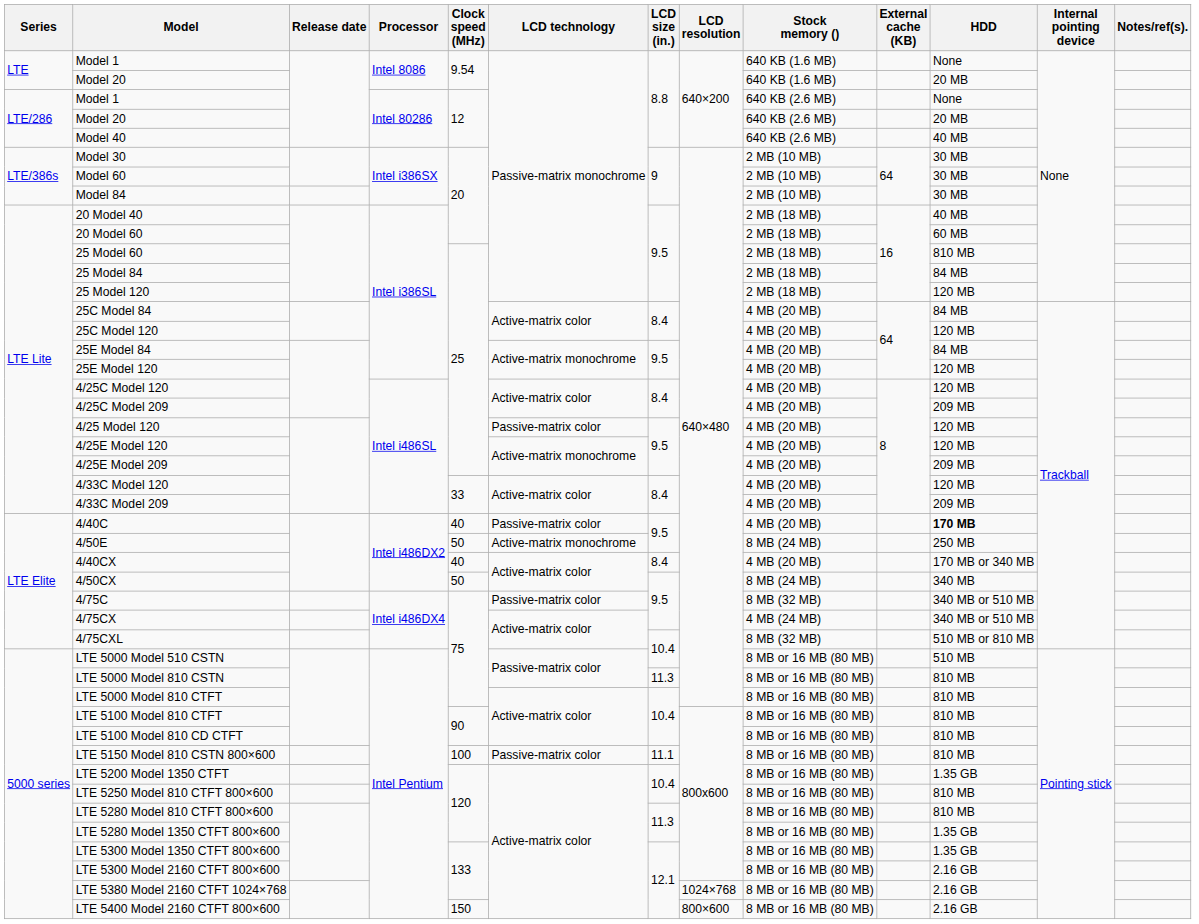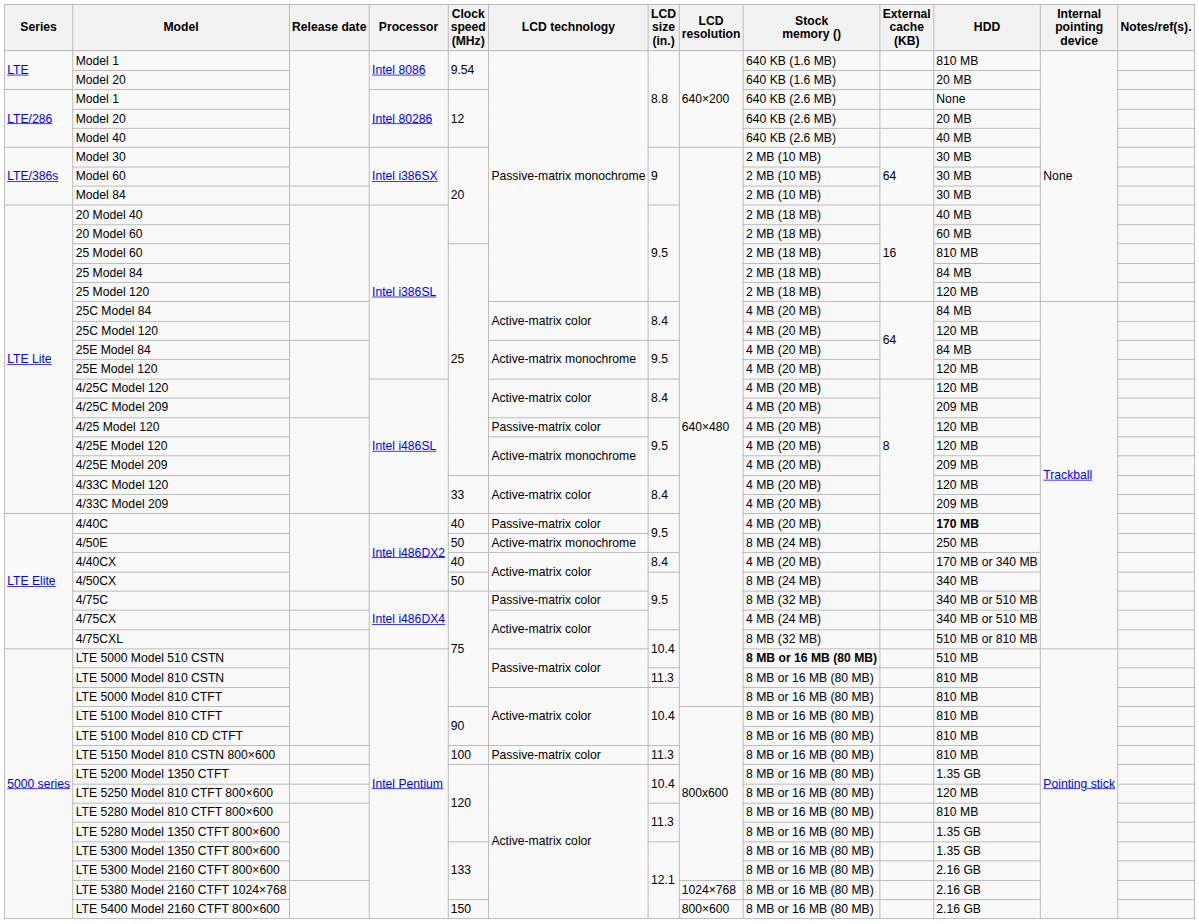Model 1 / Intel 8086 | HDD: None -> 810 MB
LTE 5000 Model 510 CSTN | Stock memory (): normal -> bold
LTE 5150 Model 810 CSTN 800×600 | LCD size (in.): 11.1 -> 11.3
LTE 5250 Model 810 CTFT 800×600 | HDD: 810 MB -> 120 MB
